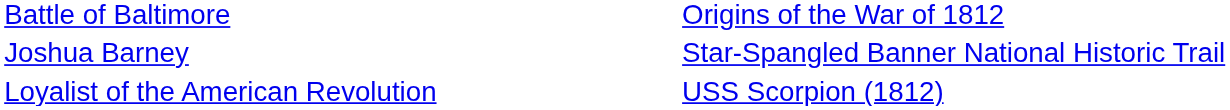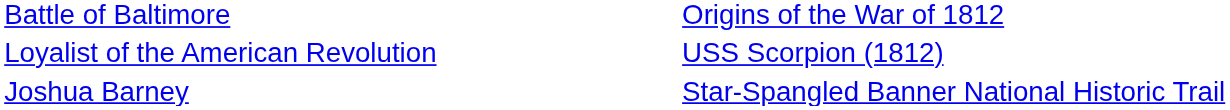rows swapped: Joshua Barney <-> Loyalist of the American Revolution
